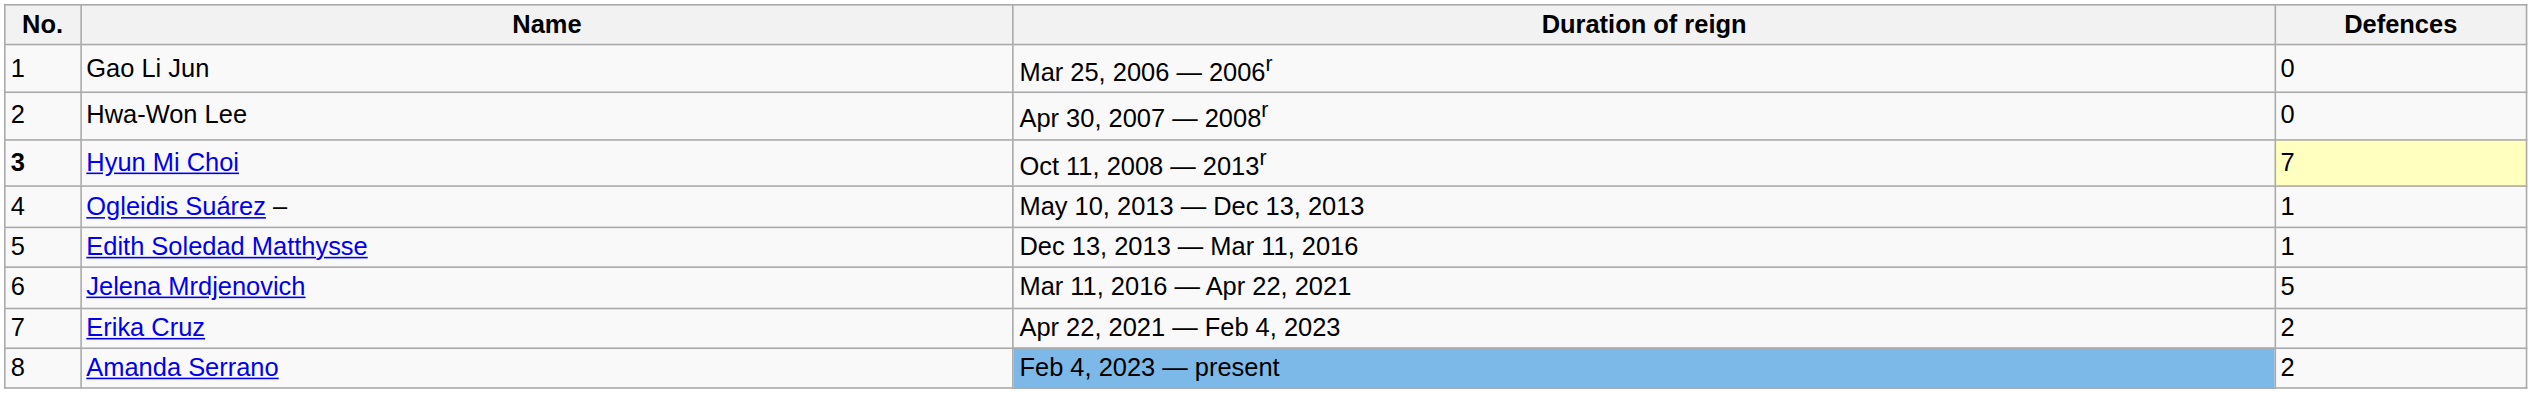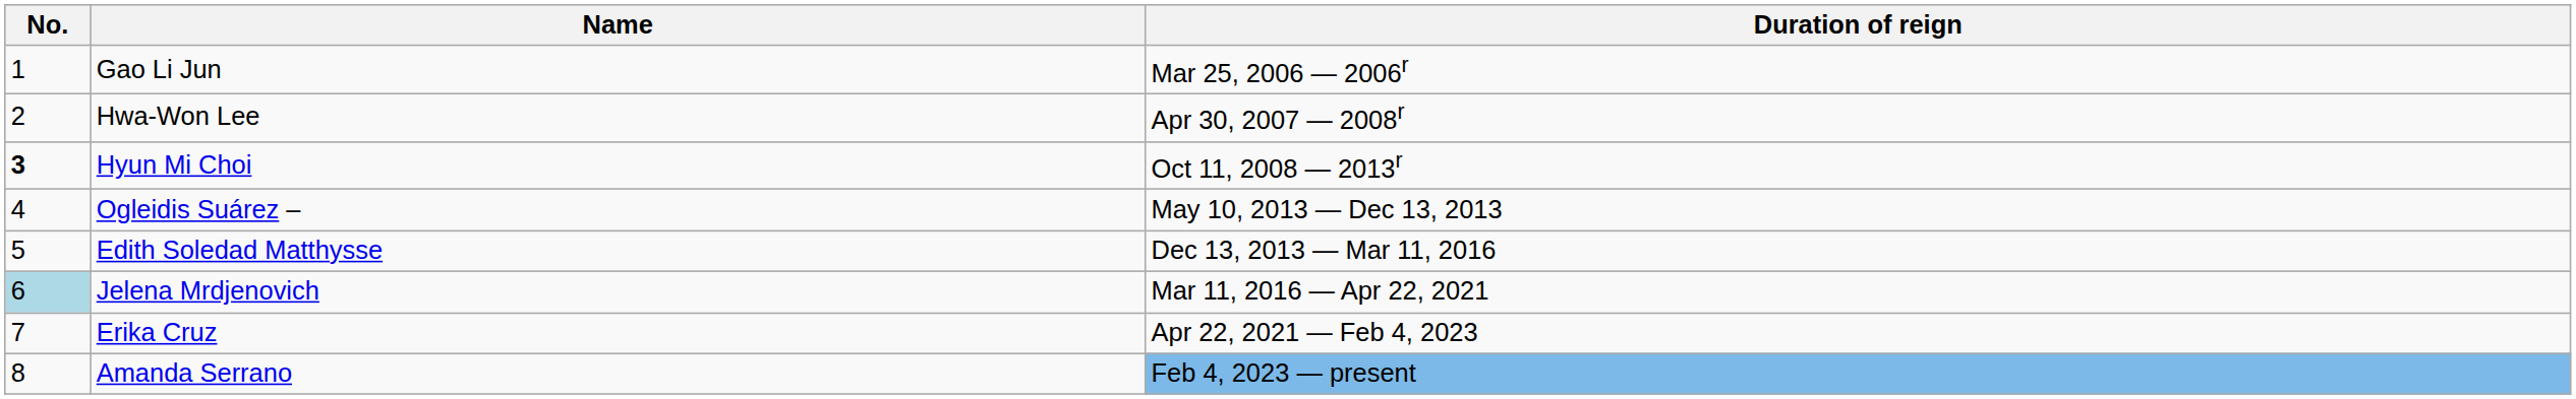- column: Defences | 0 | 0 | 7 | 1 | 1 | 5 | 2 | 2
Jelena Mrdjenovich | No.: no background -> lightblue background
